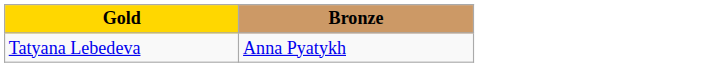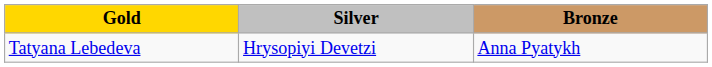+ column: Silver | Hrysopiyi Devetzi
